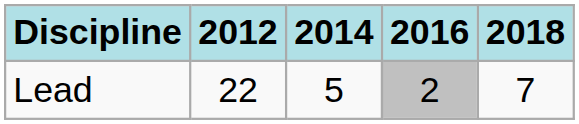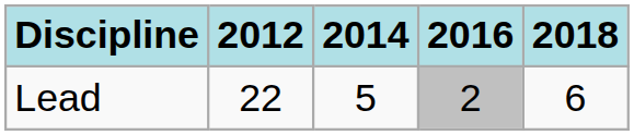Lead | 2018: 7 -> 6
